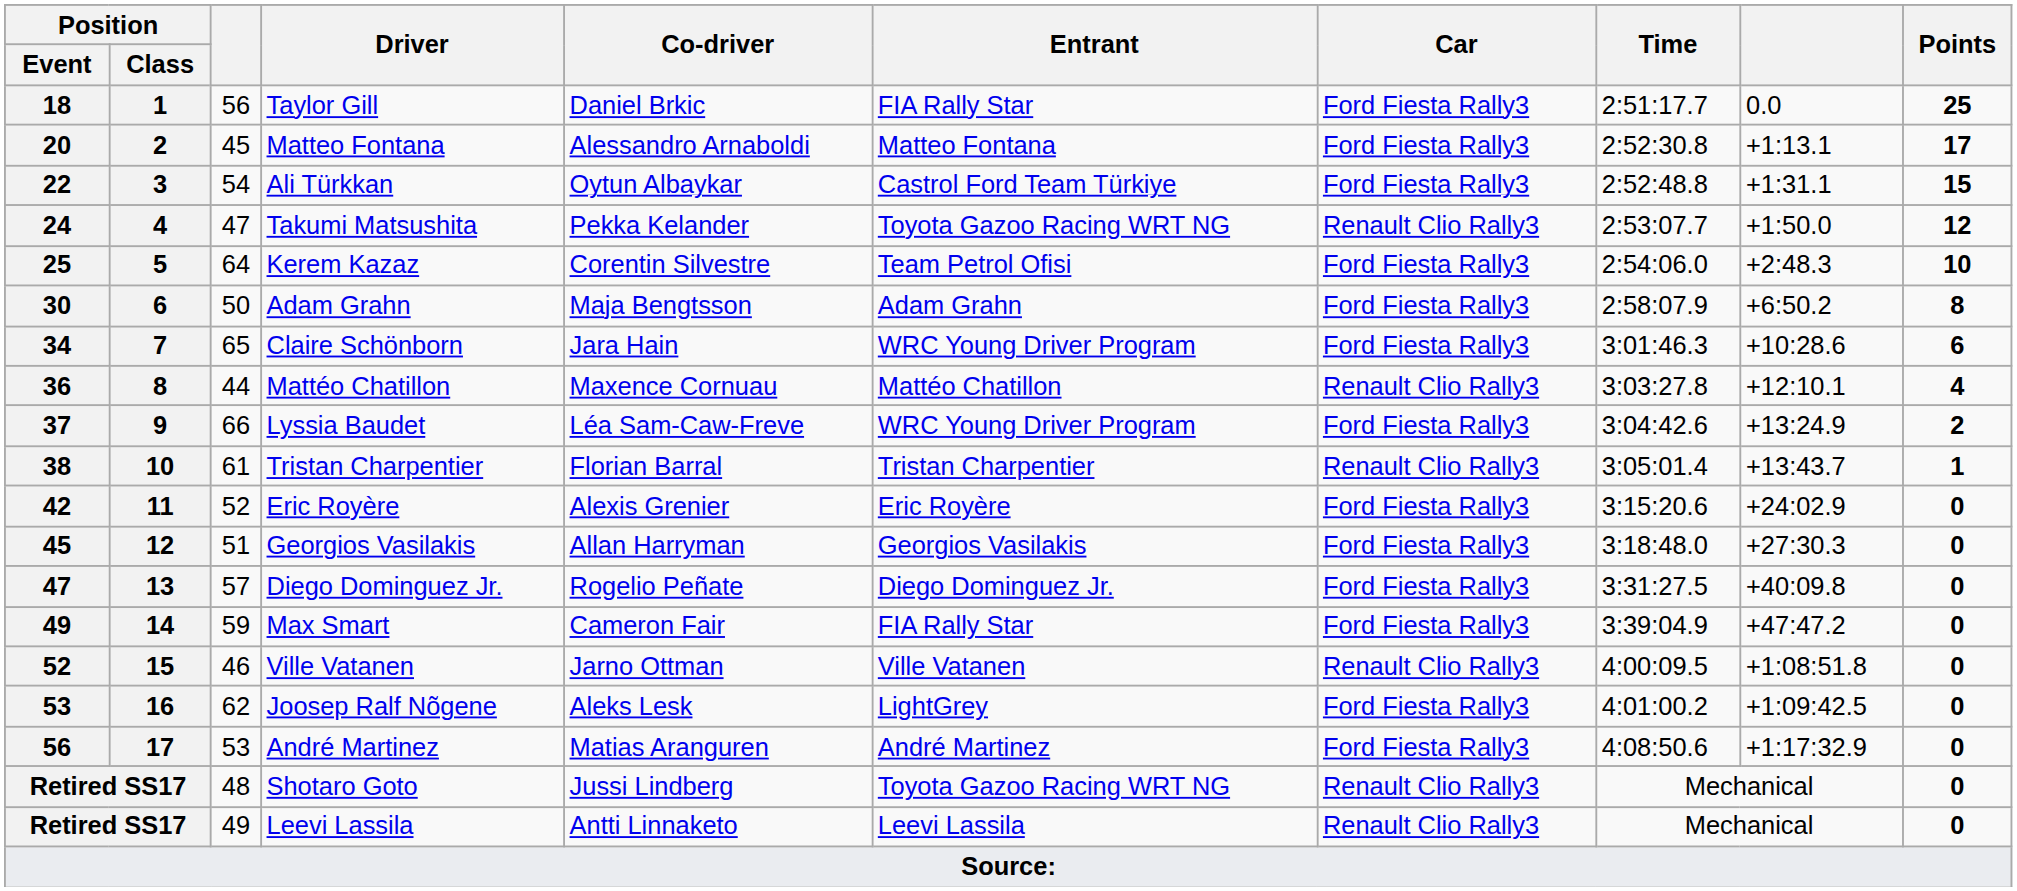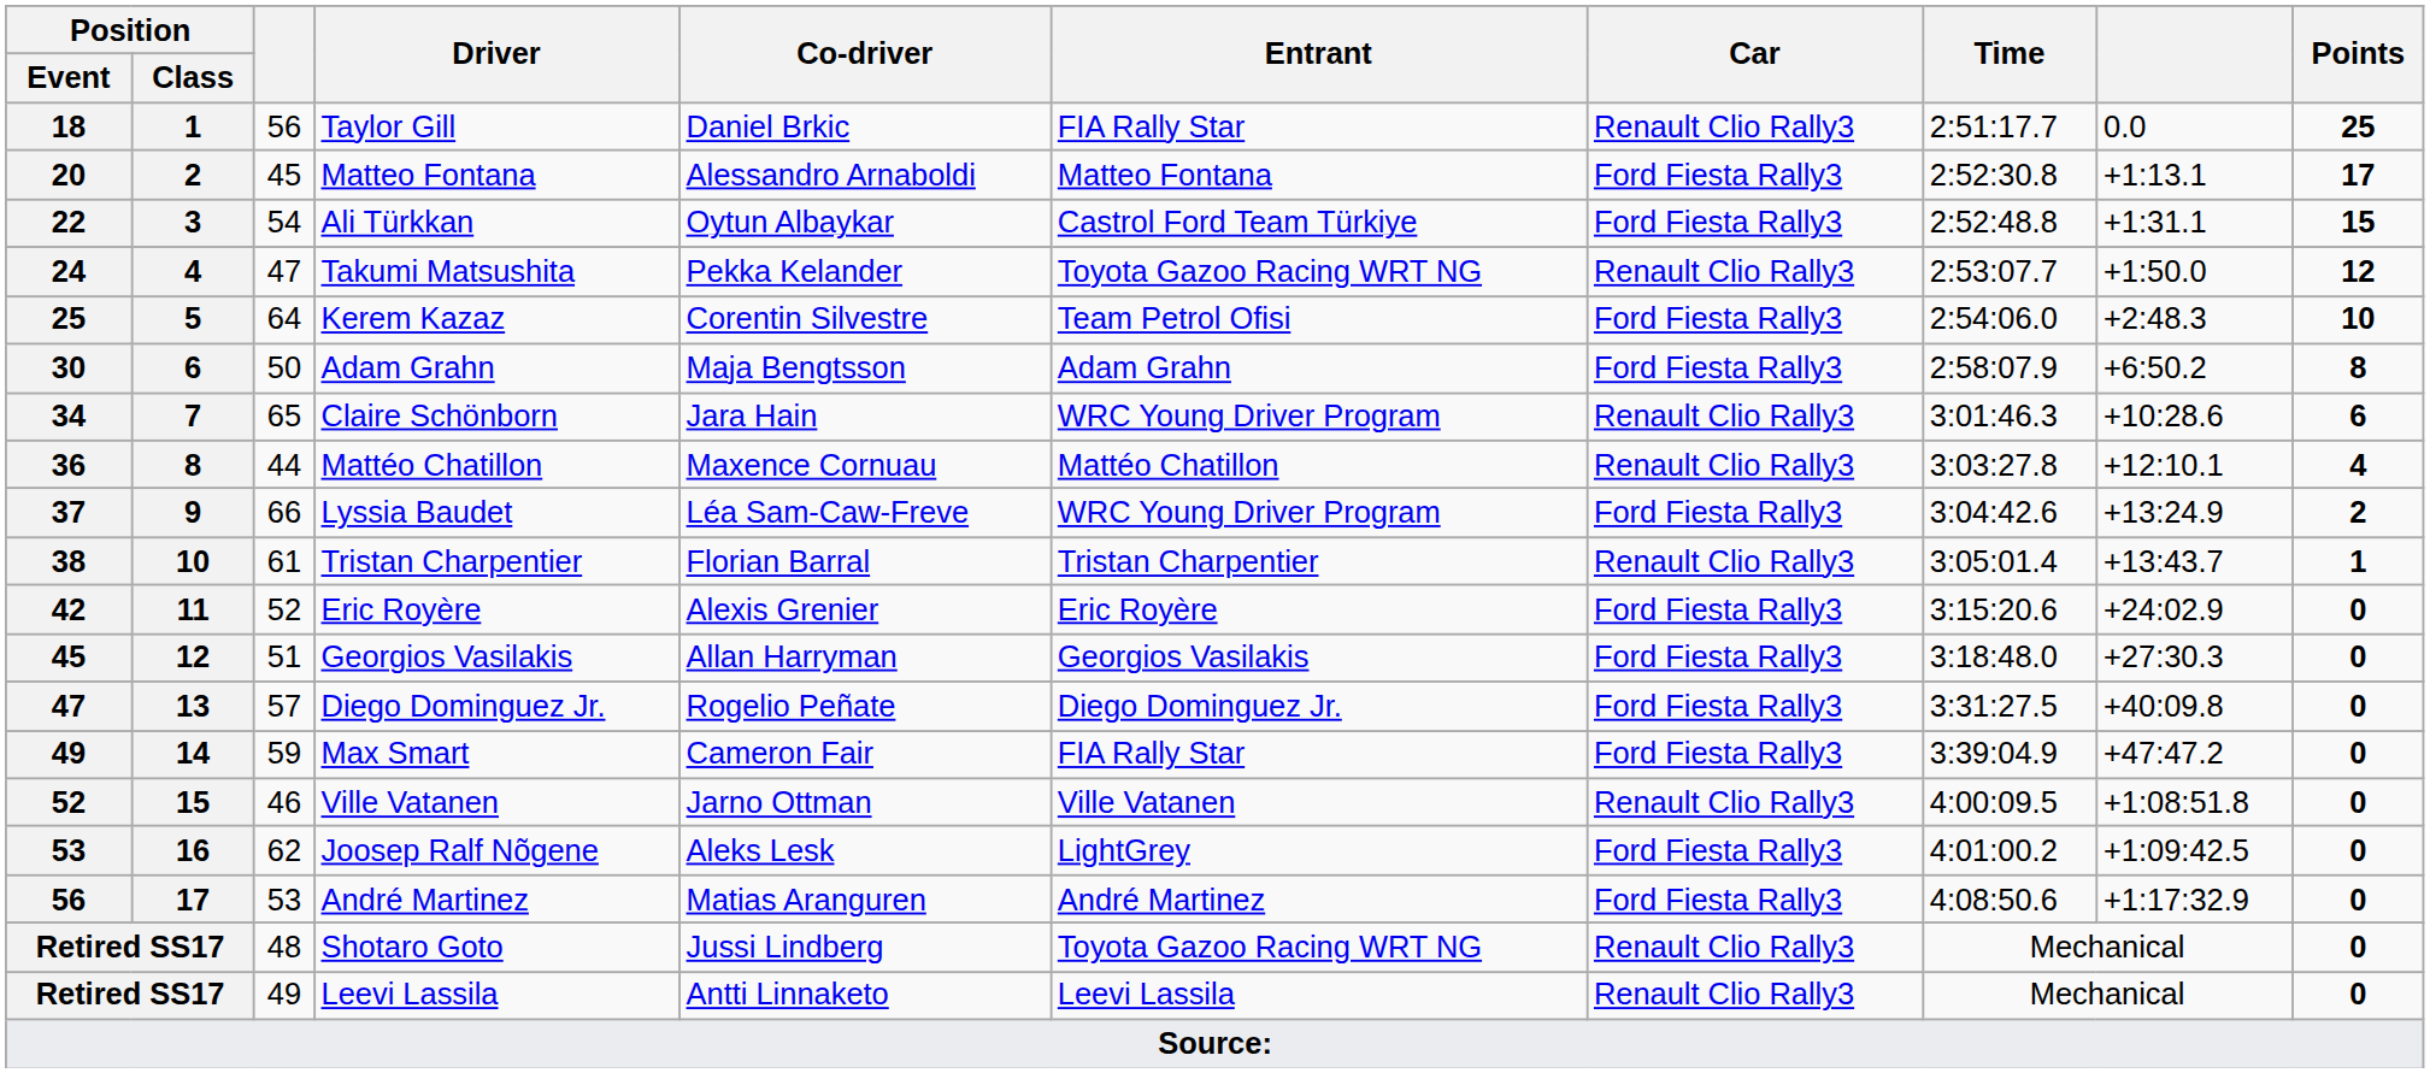18 | Car: Ford Fiesta Rally3 -> Renault Clio Rally3
34 | Car: Ford Fiesta Rally3 -> Renault Clio Rally3
